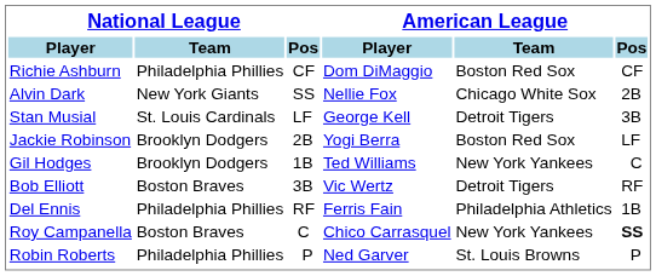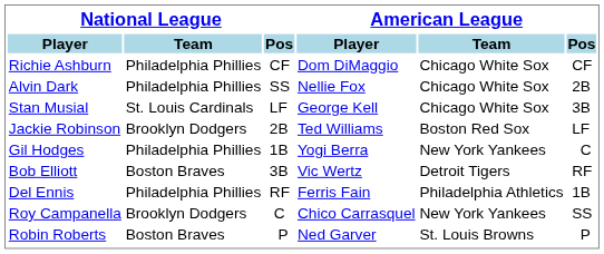Richie Ashburn | American League / Team: Boston Red Sox -> Chicago White Sox
Alvin Dark | National League / Team: New York Giants -> Philadelphia Phillies
Stan Musial | American League / Team: Detroit Tigers -> Chicago White Sox
Jackie Robinson | American League / Player: Yogi Berra -> Ted Williams
Gil Hodges | National League / Team: Brooklyn Dodgers -> Philadelphia Phillies
Gil Hodges | American League / Player: Ted Williams -> Yogi Berra
Roy Campanella | National League / Team: Boston Braves -> Brooklyn Dodgers
Roy Campanella | American League / Pos: bold -> normal
Robin Roberts | National League / Team: Philadelphia Phillies -> Boston Braves
